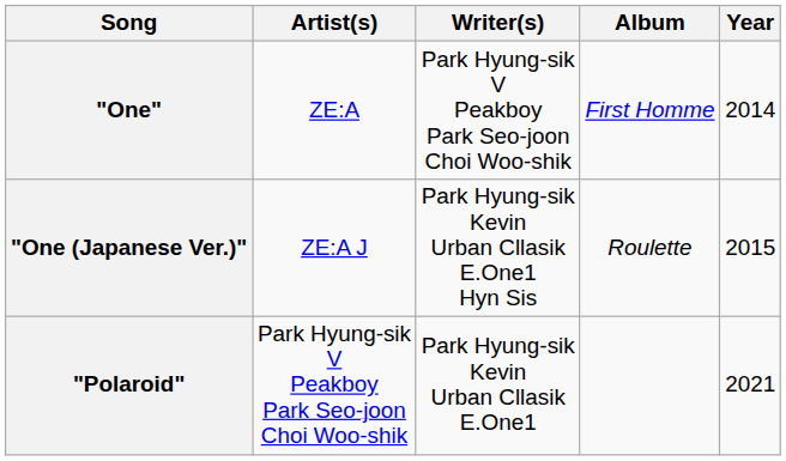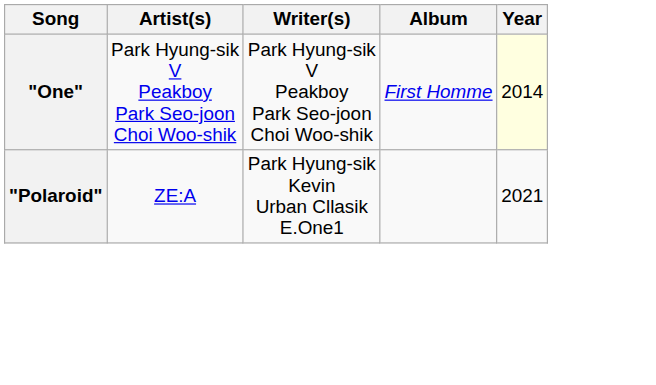"One" | Artist(s): ZE:A -> Park Hyung-sik V Peakboy Park Seo-joon Choi Woo-shik
"One" | Year: no background -> lightyellow background
- row: "One (Japanese Ver.)" | ZE:A J | Park Hyung-sik Kevin Urban Cllasik E.One1 Hyn Sis | Roulette | 2015
"Polaroid" | Artist(s): Park Hyung-sik V Peakboy Park Seo-joon Choi Woo-shik -> ZE:A
